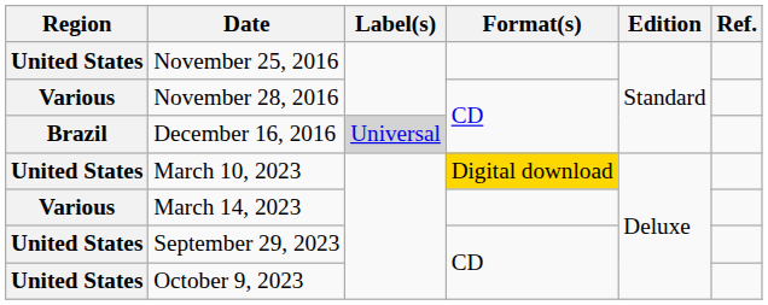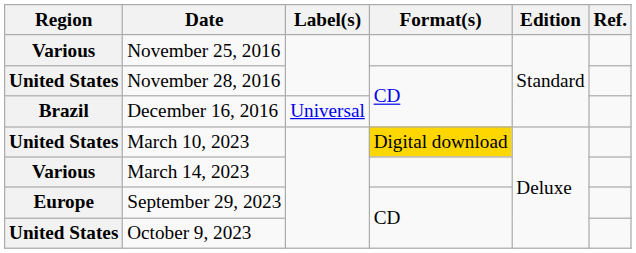November 25, 2016 | Region: United States -> Various
November 28, 2016 | Region: Various -> United States
December 16, 2016 | Label(s): lightgrey background -> no background
September 29, 2023 | Region: United States -> Europe
